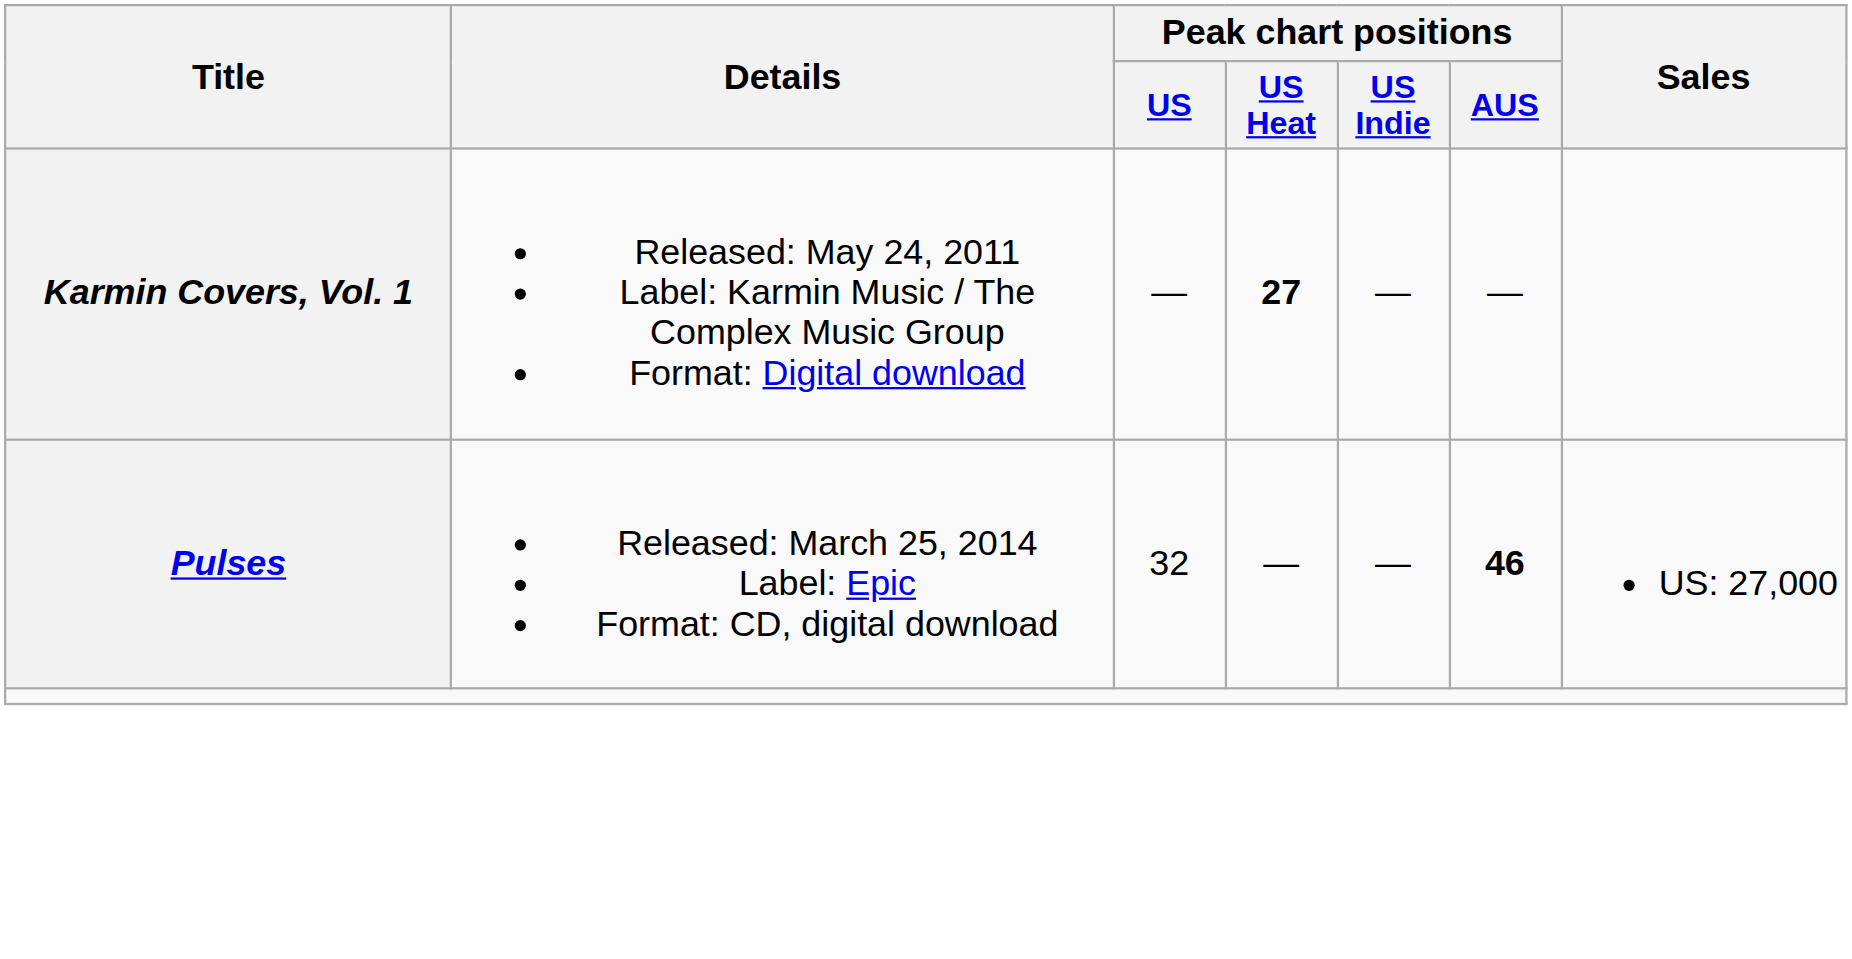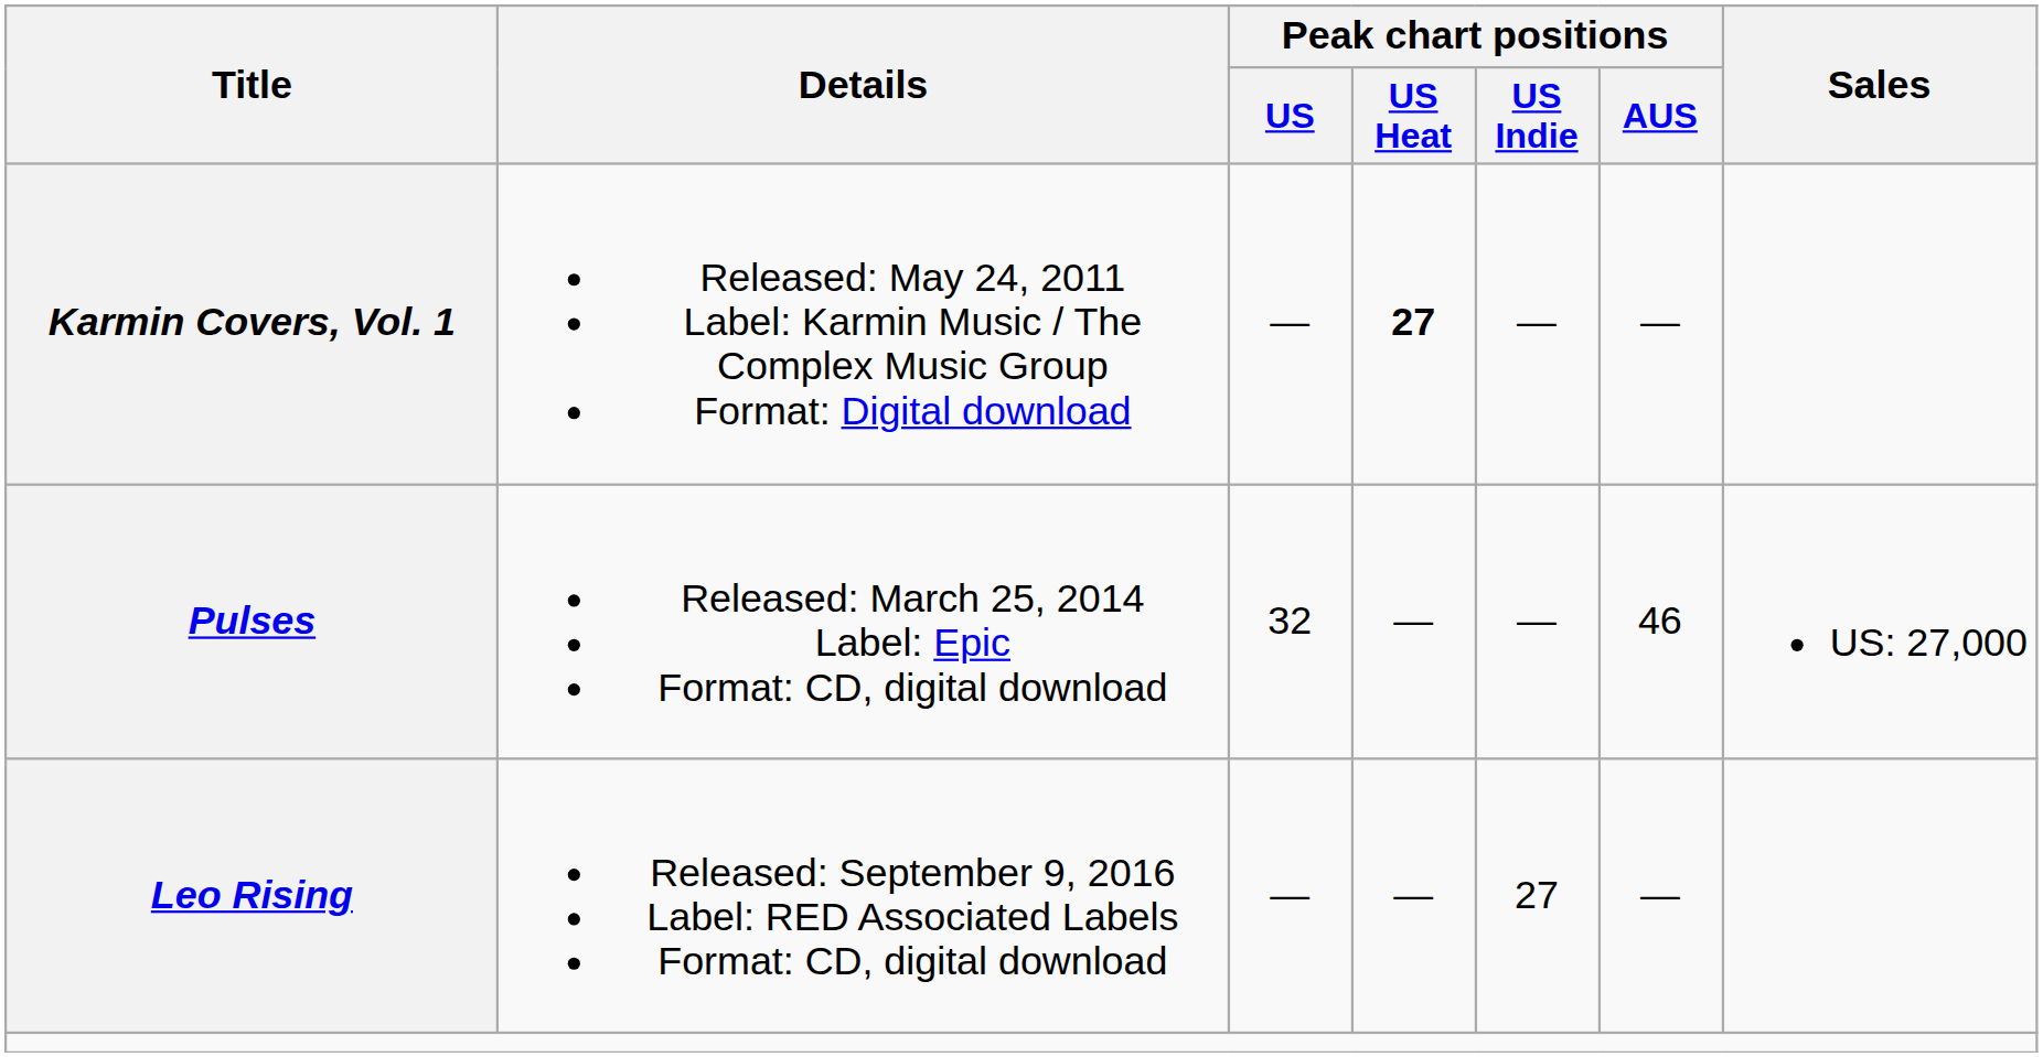Pulses | Peak chart positions / AUS: bold -> normal
+ row: Leo Rising | Released: September 9, 2016 Label: RED Associated Labels Format: CD, digital download | — | — | 27 | —
